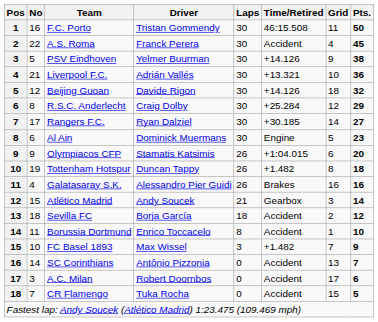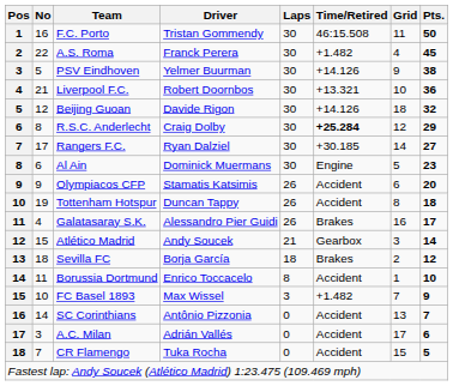A.S. Roma | Time/Retired: Accident -> +1.482
Liverpool F.C. | Driver: Adrián Vallés -> Robert Doornbos
R.S.C. Anderlecht | Time/Retired: normal -> bold
Olympiacos CFP | Time/Retired: +1:04.015 -> Accident
Tottenham Hotspur | Time/Retired: +1.482 -> Accident
Galatasaray S.K. | Pts.: 16 -> 17
Sevilla FC | Time/Retired: Accident -> Brakes
A.C. Milan | Driver: Robert Doornbos -> Adrián Vallés
